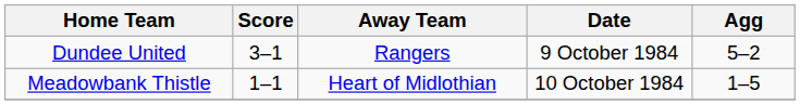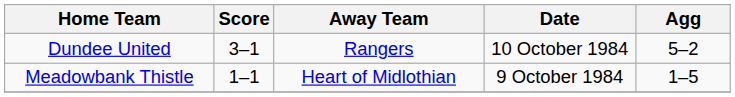Dundee United | Date: 9 October 1984 -> 10 October 1984
Meadowbank Thistle | Date: 10 October 1984 -> 9 October 1984
